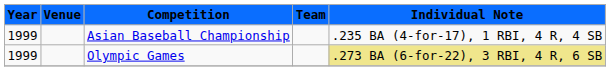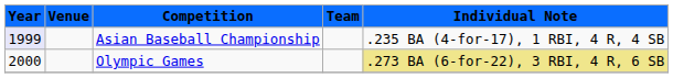Asian Baseball Championship | Year: no background -> lavender background
Olympic Games | Year: 1999 -> 2000
